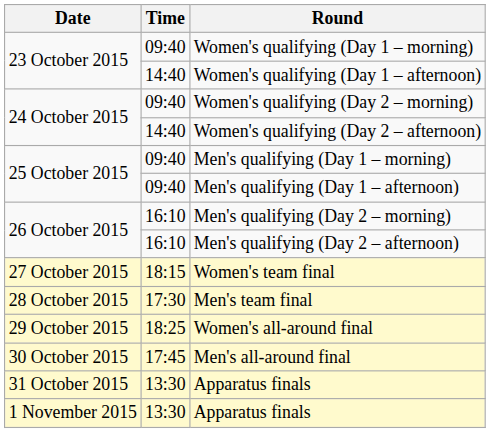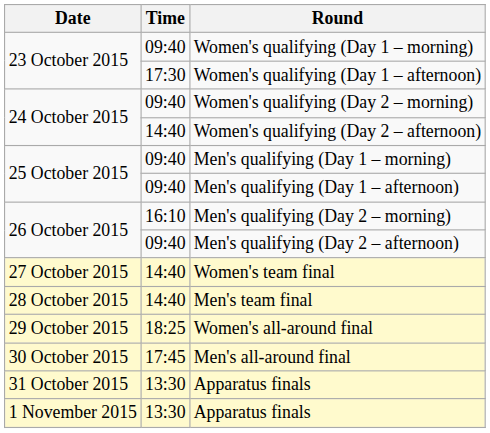Women's qualifying (Day 1 – afternoon) | Time: 14:40 -> 17:30
Men's qualifying (Day 2 – afternoon) | Time: 16:10 -> 09:40
Women's team final | Time: 18:15 -> 14:40
Men's team final | Time: 17:30 -> 14:40
